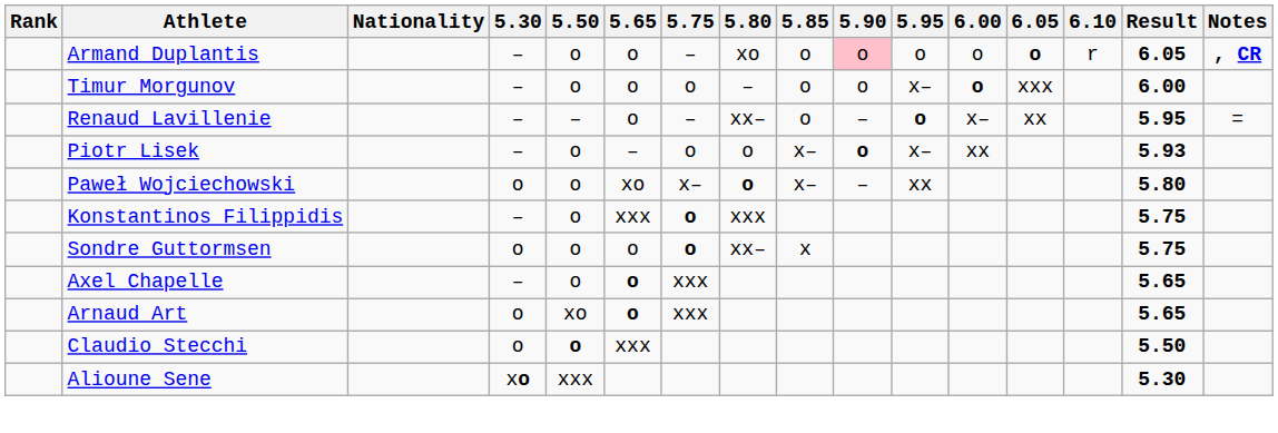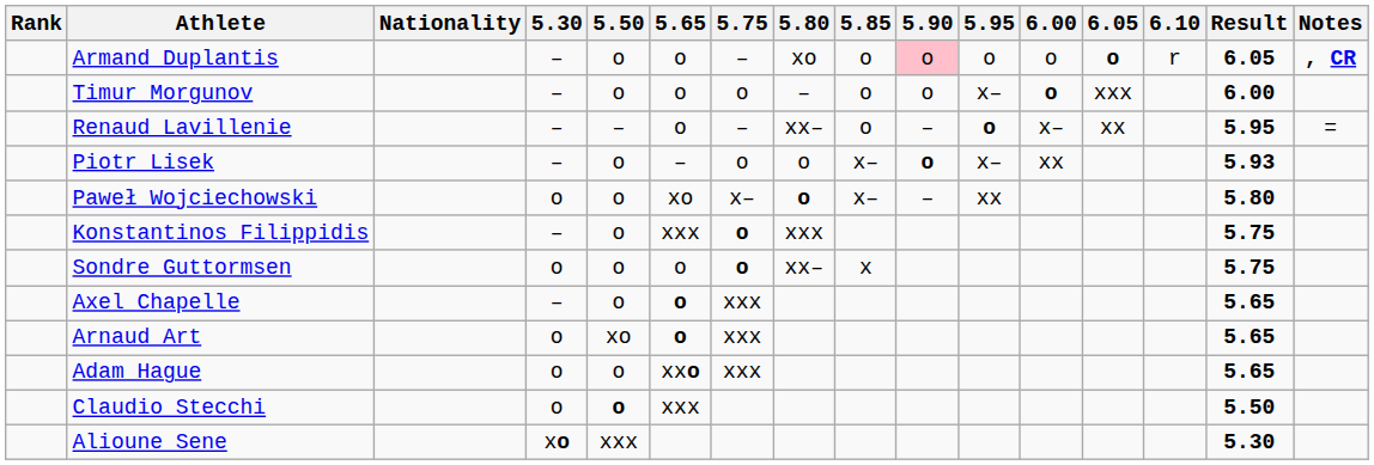+ row: Adam Hague | o | o | xxo | xxx | 5.65
